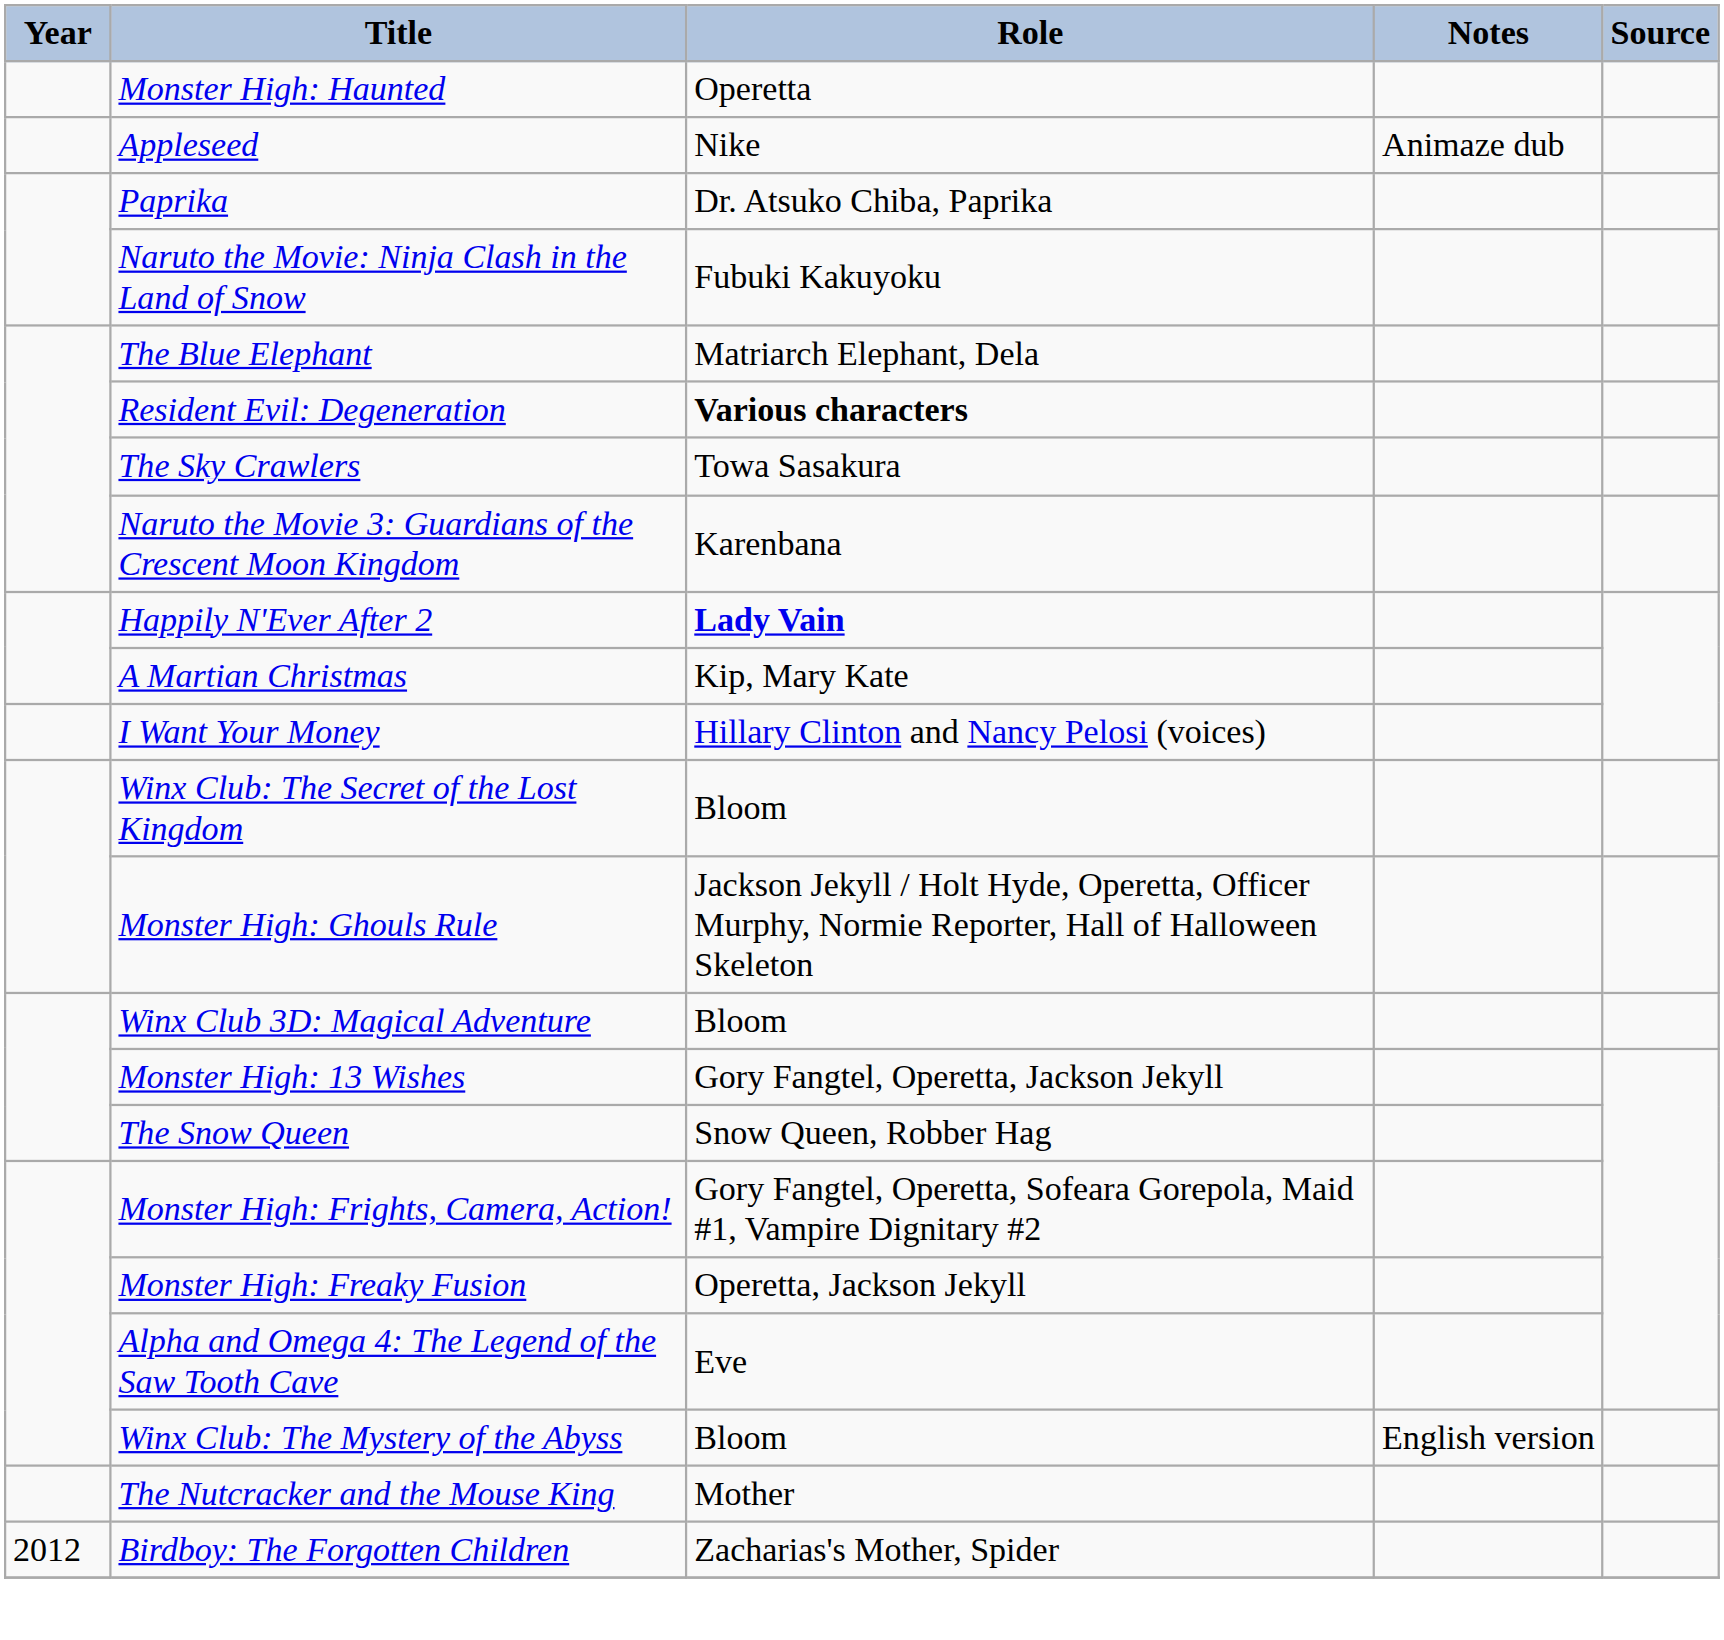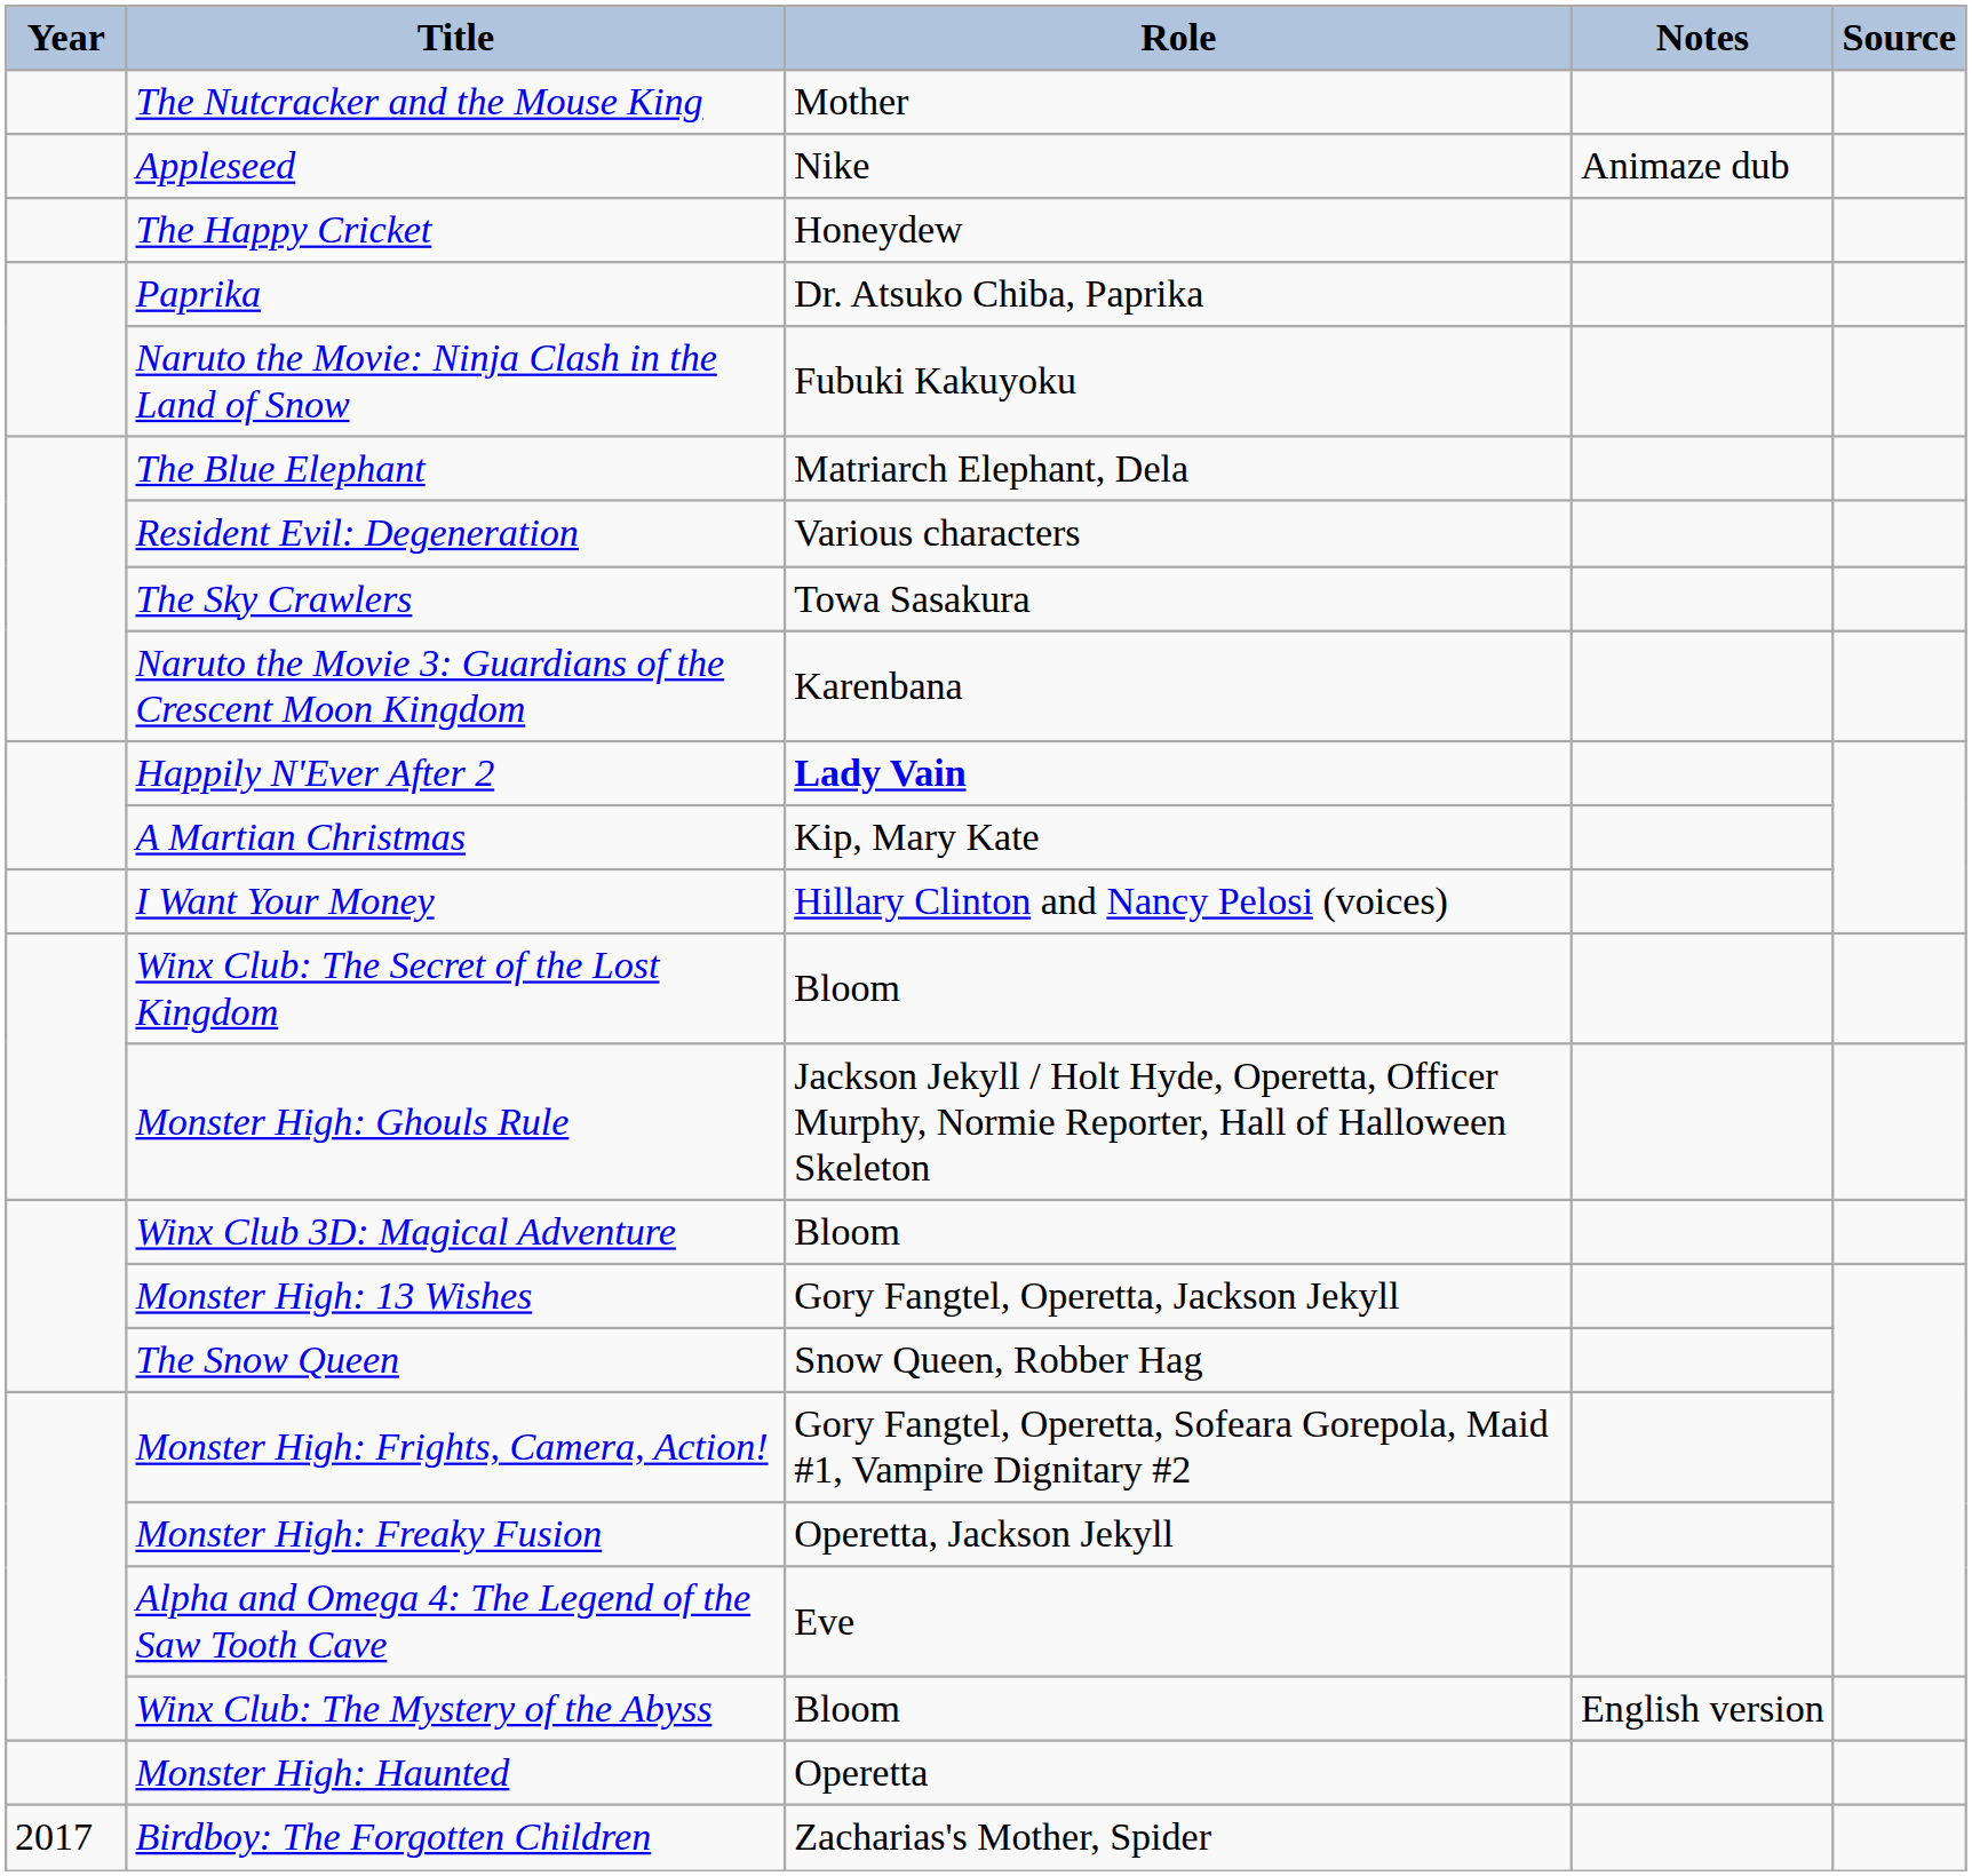rows swapped: The Nutcracker and the Mouse King <-> Monster High: Haunted
+ row: The Happy Cricket | Honeydew
Resident Evil: Degeneration | Role: bold -> normal
Birdboy: The Forgotten Children | Year: 2012 -> 2017
